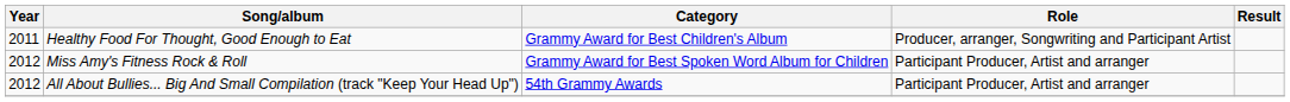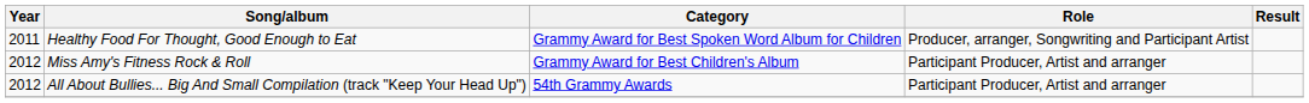Healthy Food For Thought, Good Enough to Eat | Category: Grammy Award for Best Children's Album -> Grammy Award for Best Spoken Word Album for Children
Miss Amy's Fitness Rock & Roll | Category: Grammy Award for Best Spoken Word Album for Children -> Grammy Award for Best Children's Album
